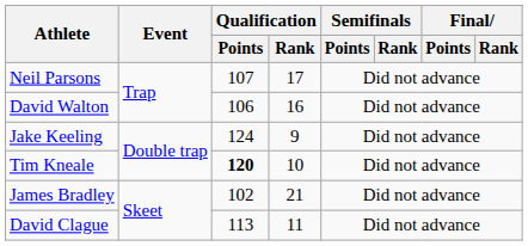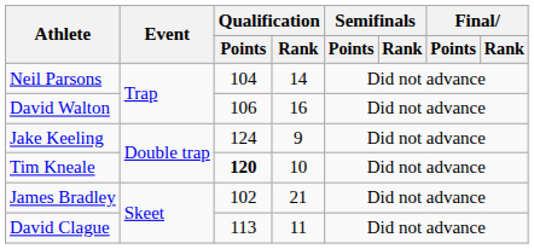Neil Parsons | Qualification / Points: 107 -> 104
Neil Parsons | Qualification / Rank: 17 -> 14
